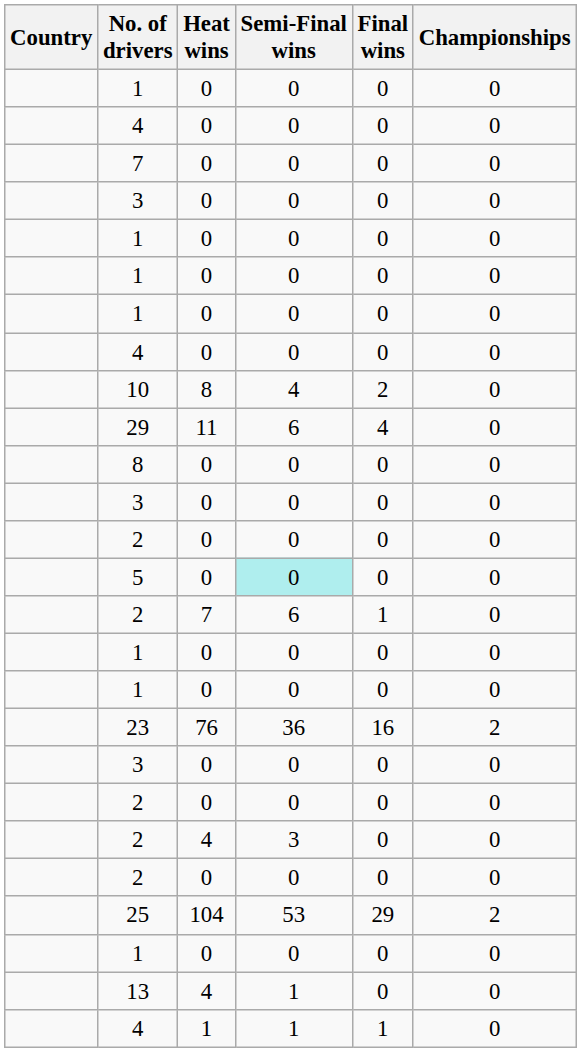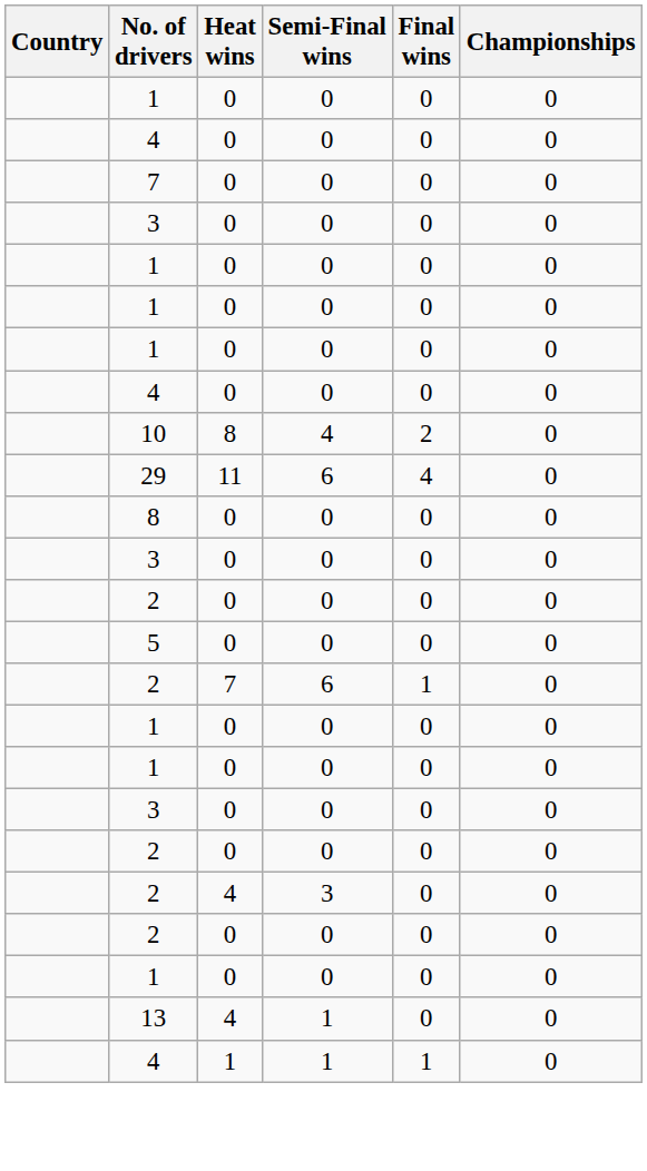5 | Semi-Final wins: paleturquoise background -> no background
- row: 23 | 76 | 36 | 16 | 2
- row: 25 | 104 | 53 | 29 | 2
